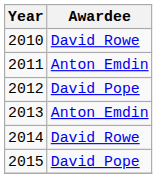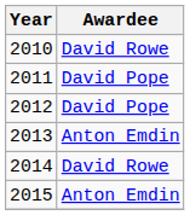2011 | Awardee: Anton Emdin -> David Pope
2015 | Awardee: David Pope -> Anton Emdin
